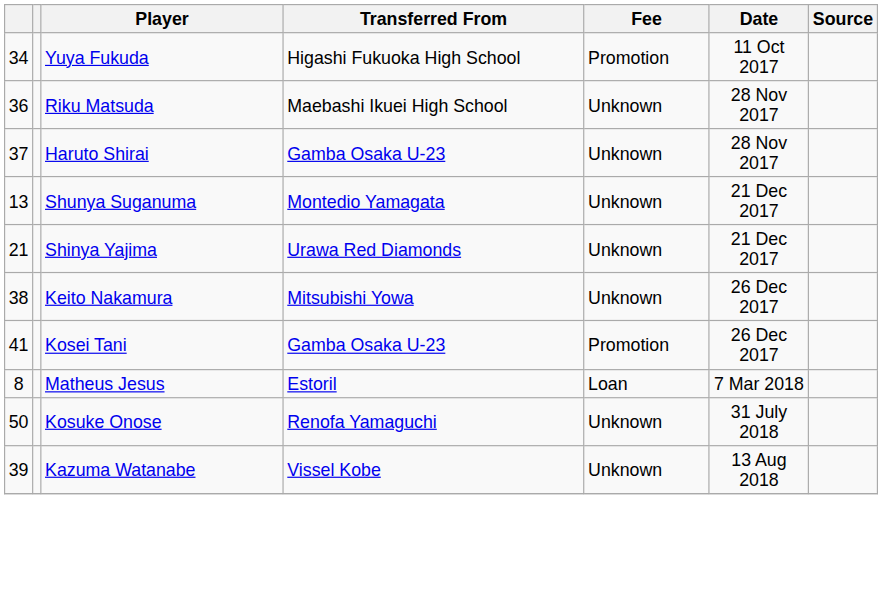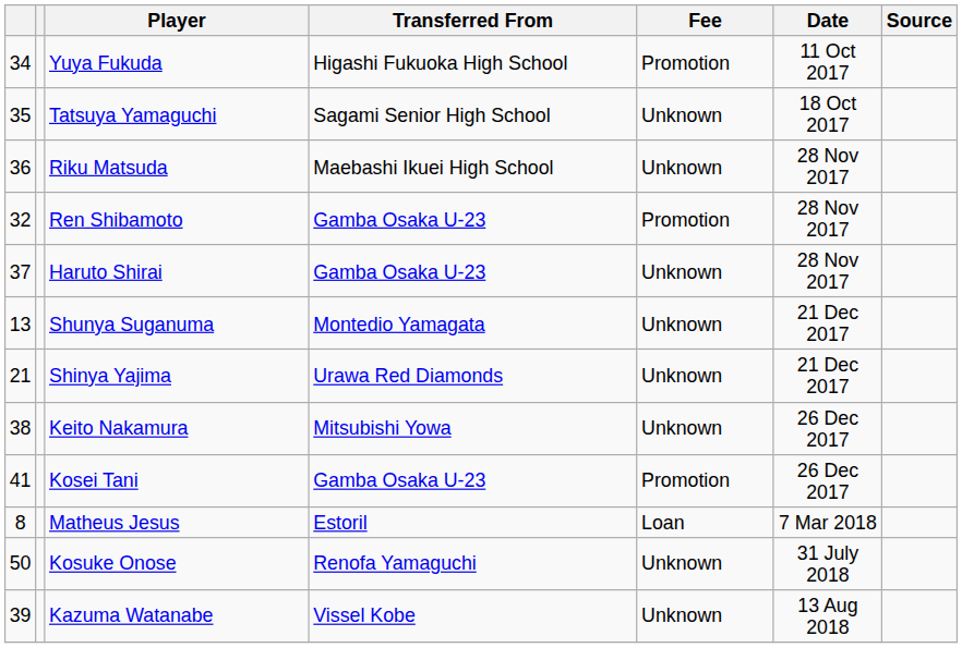+ row: 35 | Tatsuya Yamaguchi | Sagami Senior High School | Unknown | 18 Oct 2017
+ row: 32 | Ren Shibamoto | Gamba Osaka U-23 | Promotion | 28 Nov 2017
